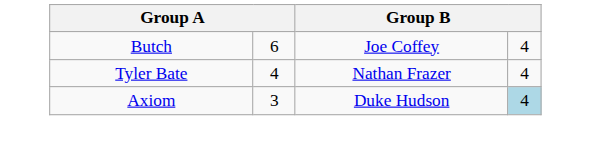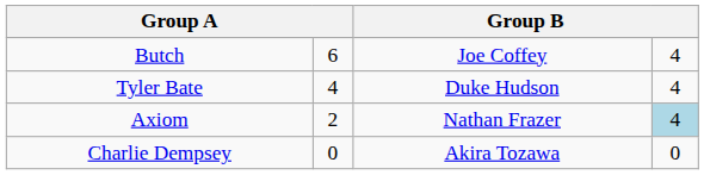Tyler Bate | column 3: Nathan Frazer -> Duke Hudson
Axiom | column 2: 3 -> 2
Axiom | column 3: Duke Hudson -> Nathan Frazer
+ row: Charlie Dempsey | 0 | Akira Tozawa | 0
